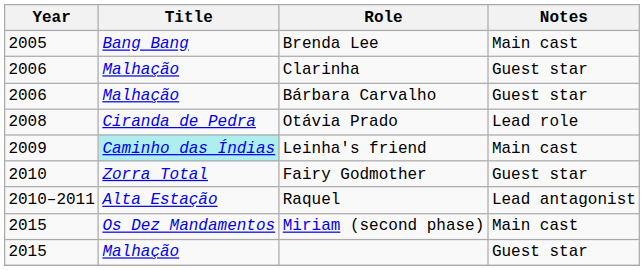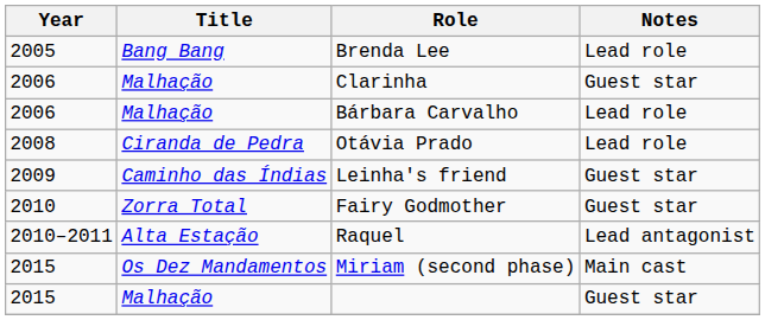Brenda Lee | Notes: Main cast -> Lead role
Bárbara Carvalho | Notes: Guest star -> Lead role
Leinha's friend | Title: paleturquoise background -> no background
Leinha's friend | Notes: Main cast -> Guest star
